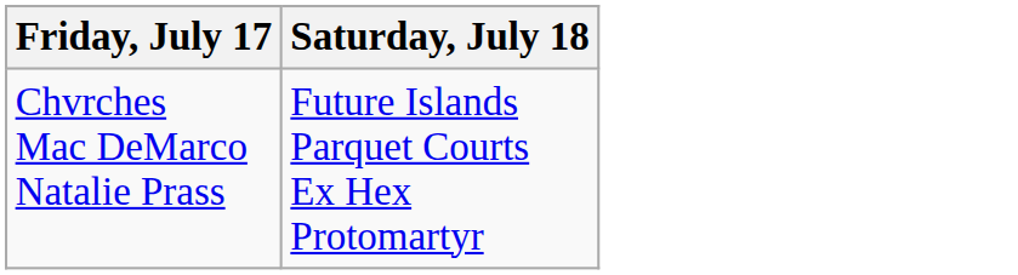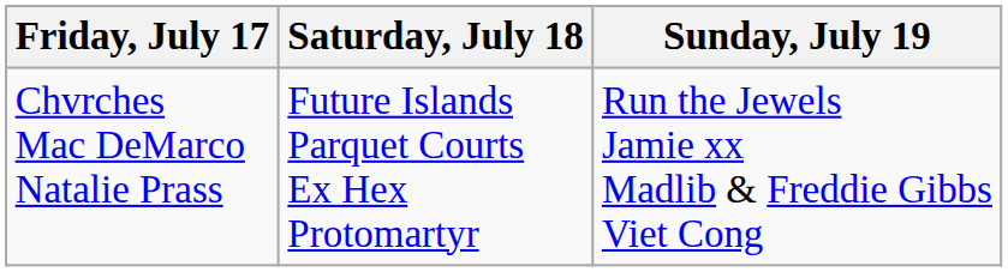+ column: Sunday, July 19 | Run the Jewels Jamie xx Madlib & Freddie Gibbs Viet Cong
